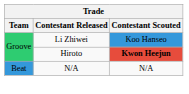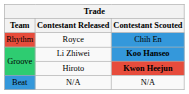+ row: Rhythm | Royce | Chih En
Li Zhiwei | Contestant Scouted: normal -> bold
